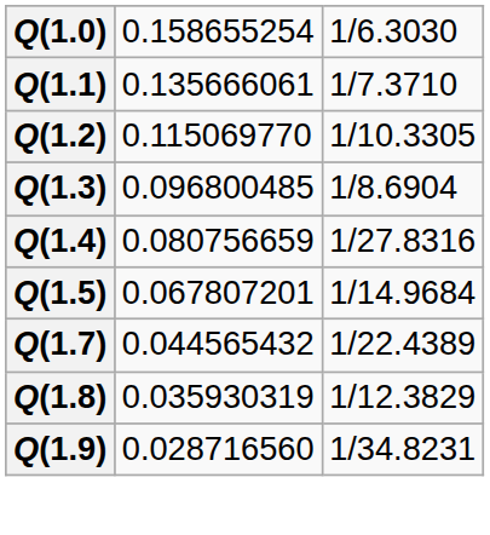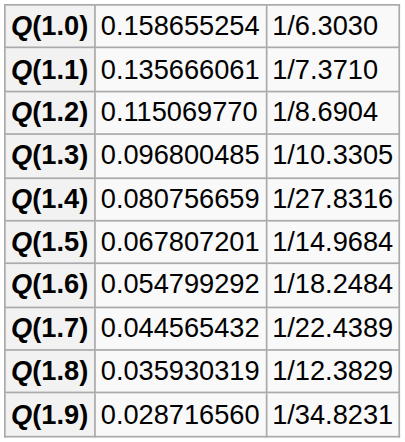Q(1.2) | column 3: 1/10.3305 -> 1/8.6904
Q(1.3) | column 3: 1/8.6904 -> 1/10.3305
+ row: Q(1.6) | 0.054799292 | 1/18.2484
